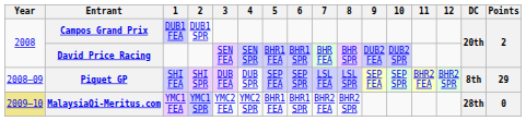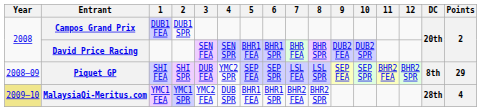Piquet GP | 4: DUB SPR -> YMC2 SPR
MalaysiaQi-Meritus.com | 4: YMC2 SPR -> DUB SPR
MalaysiaQi-Meritus.com | Points: 0 -> 4
